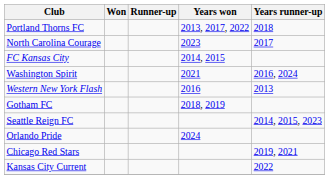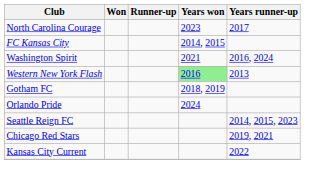- row: Portland Thorns FC | 2013, 2017, 2022 | 2018
Western New York Flash | Years won: no background -> lightgreen background
rows swapped: Orlando Pride <-> Seattle Reign FC
